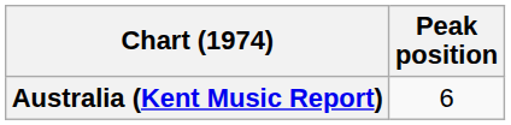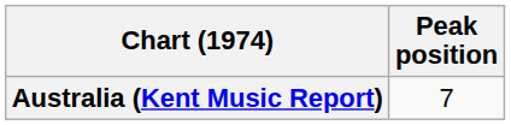Australia (Kent Music Report) | Peak position: 6 -> 7
